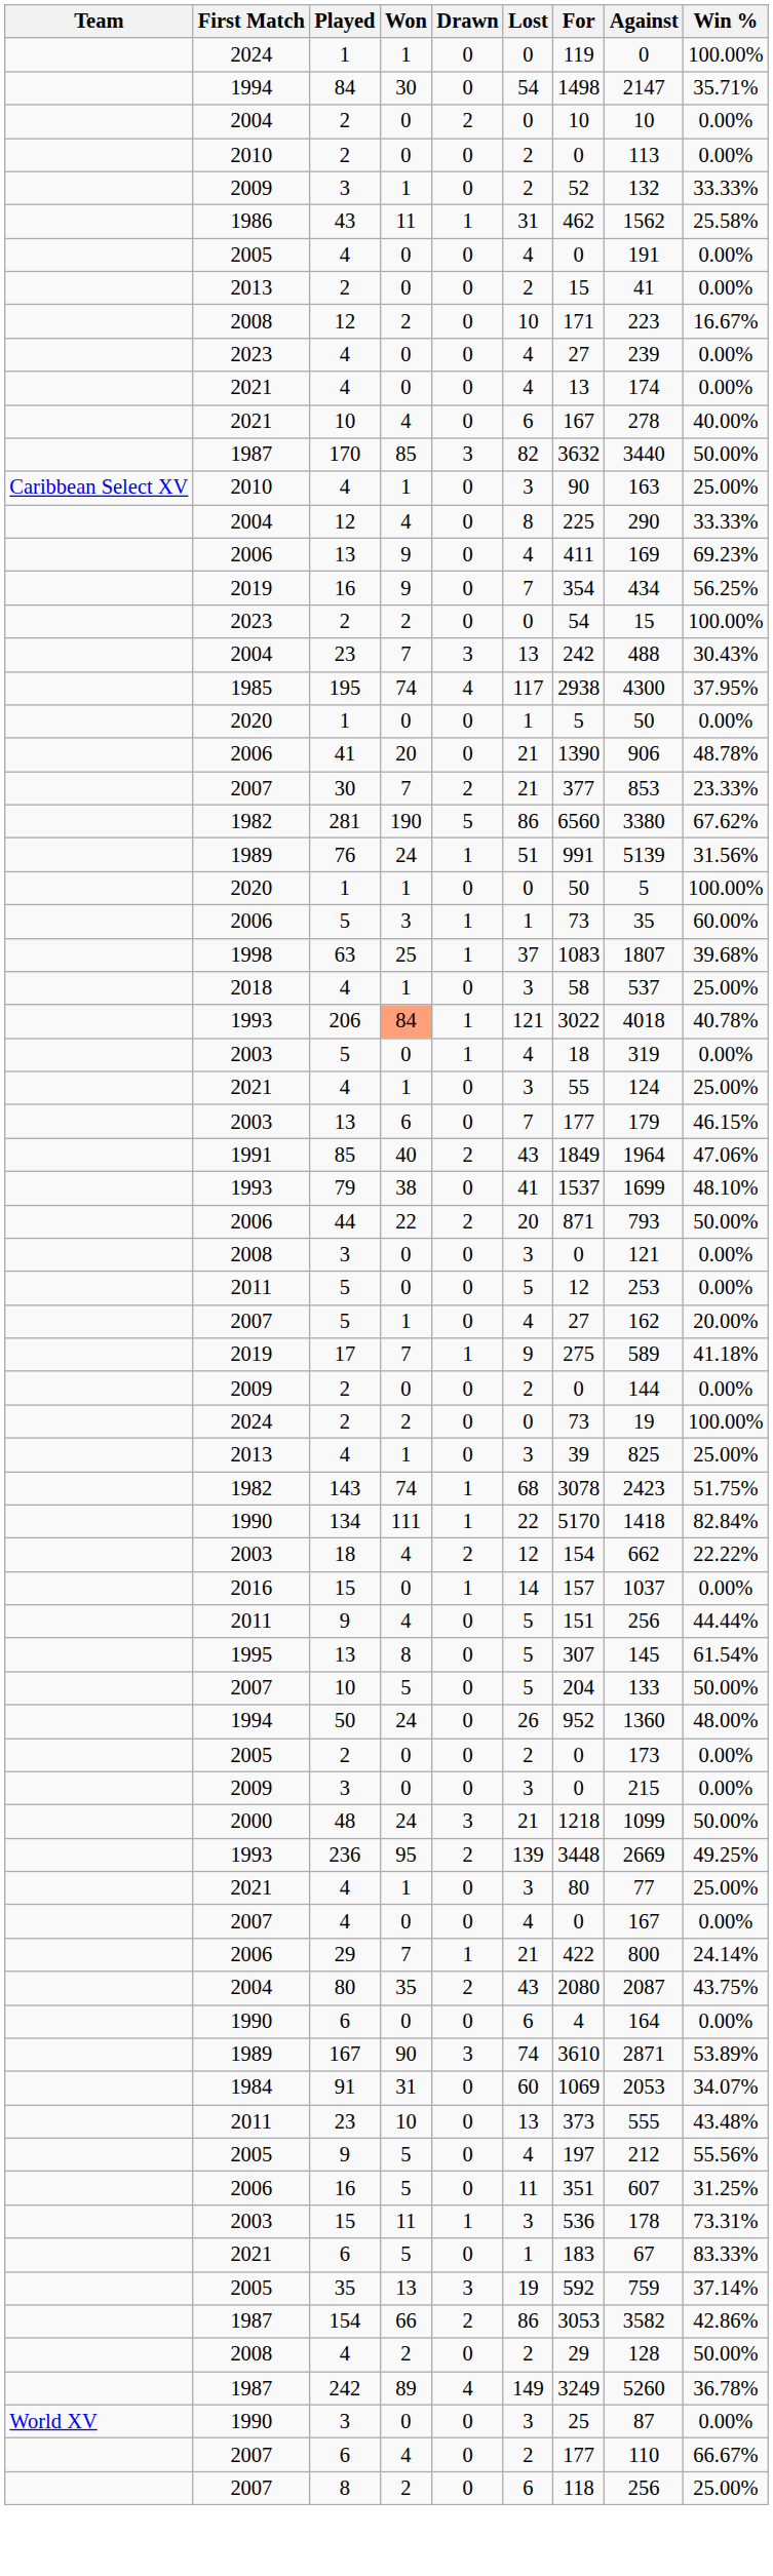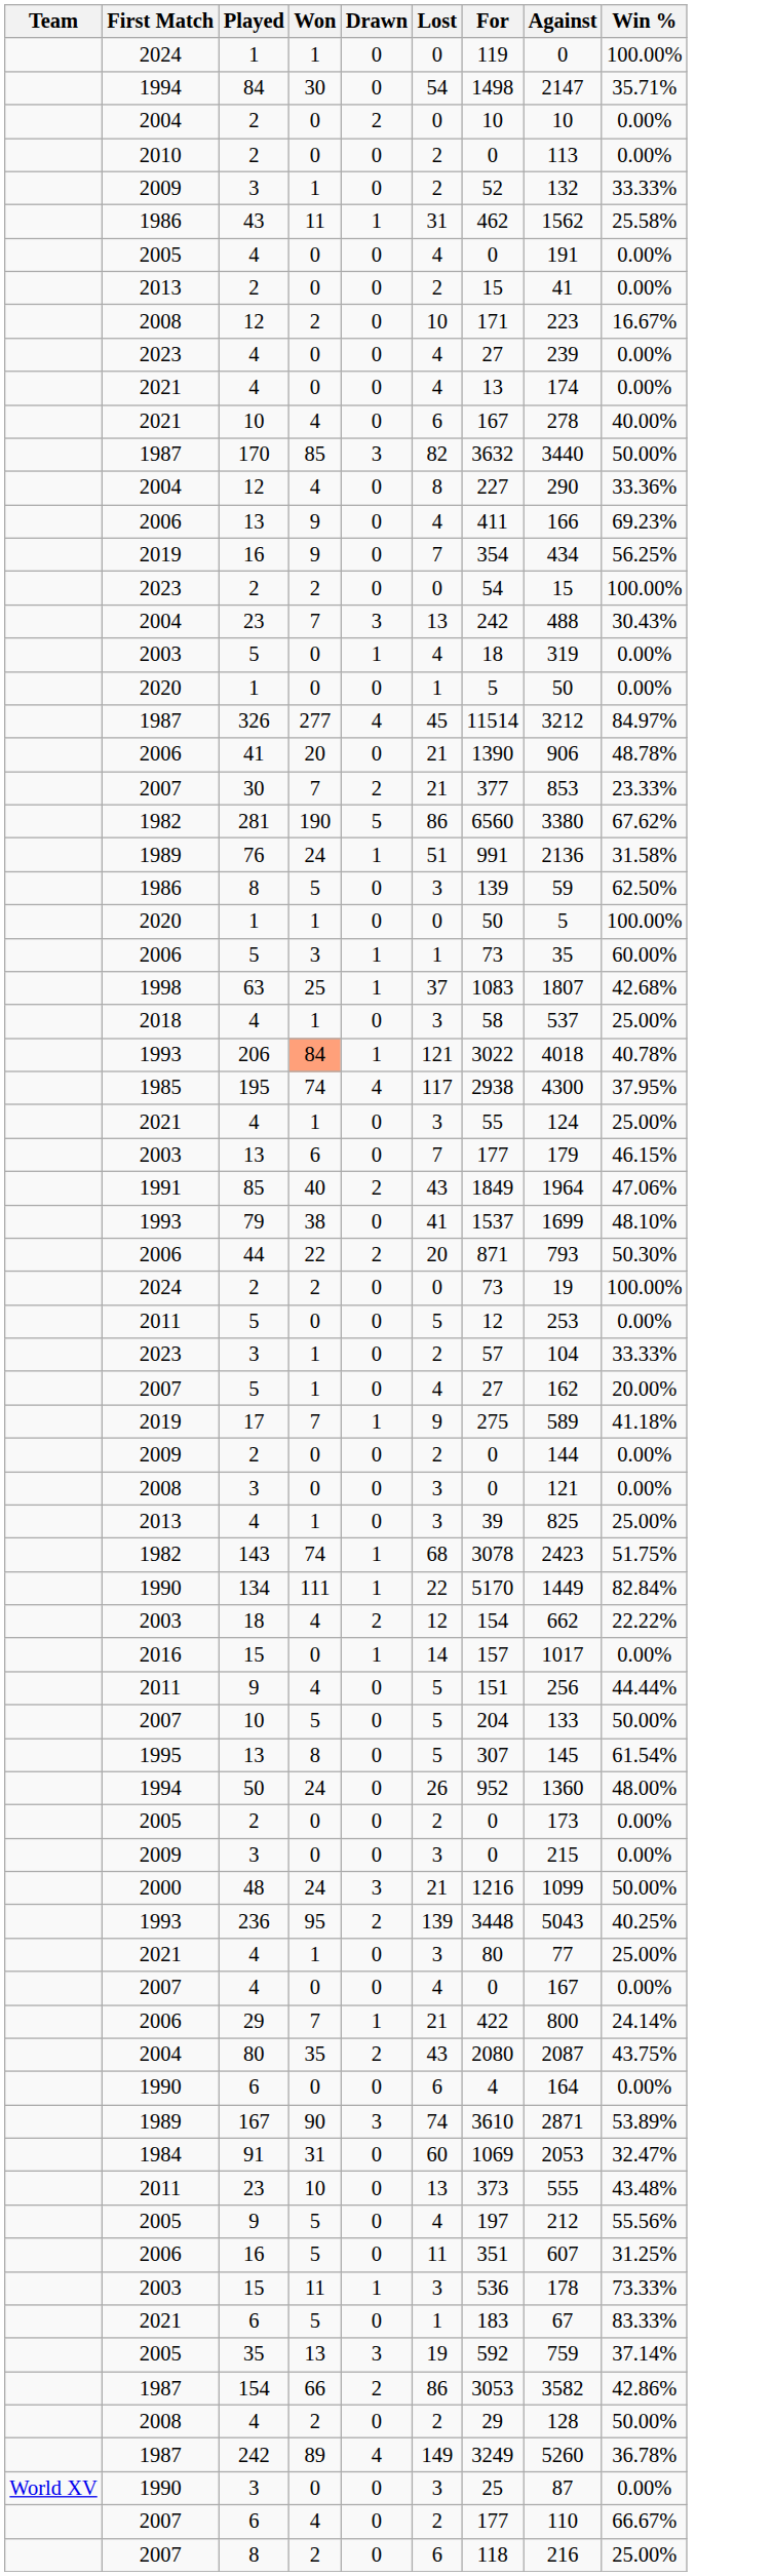- row: Caribbean Select XV | 2010 | 4 | 1 | 0 | 3 | 90 | 163 | 25.00%
2004 / 12 | For: 225 -> 227
2004 / 12 | Win %: 33.33% -> 33.36%
2006 / 13 | Against: 169 -> 166
rows swapped: 2003 / 5 <-> 195
+ row: 1987 | 326 | 277 | 4 | 45 | 11514 | 3212 | 84.97%
76 | Against: 5139 -> 2136
76 | Win %: 31.56% -> 31.58%
+ row: 1986 | 8 | 5 | 0 | 3 | 139 | 59 | 62.50%
63 | Win %: 39.68% -> 42.68%
44 | Win %: 50.00% -> 50.30%
rows swapped: 2008 / 3 <-> 2024 / 2
+ row: 2023 | 3 | 1 | 0 | 2 | 57 | 104 | 33.33%
134 | Against: 1418 -> 1449
2016 / 15 | Against: 1037 -> 1017
rows swapped: 1995 / 13 <-> 2007 / 10
48 | For: 1218 -> 1216
236 | Against: 2669 -> 5043
236 | Win %: 49.25% -> 40.25%
91 | Win %: 34.07% -> 32.47%
2003 / 15 | Win %: 73.31% -> 73.33%
2007 / 8 | Against: 256 -> 216
